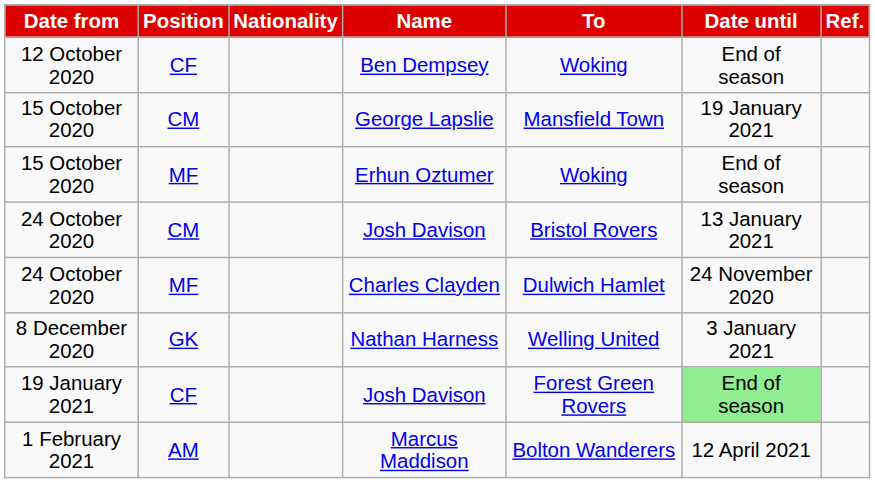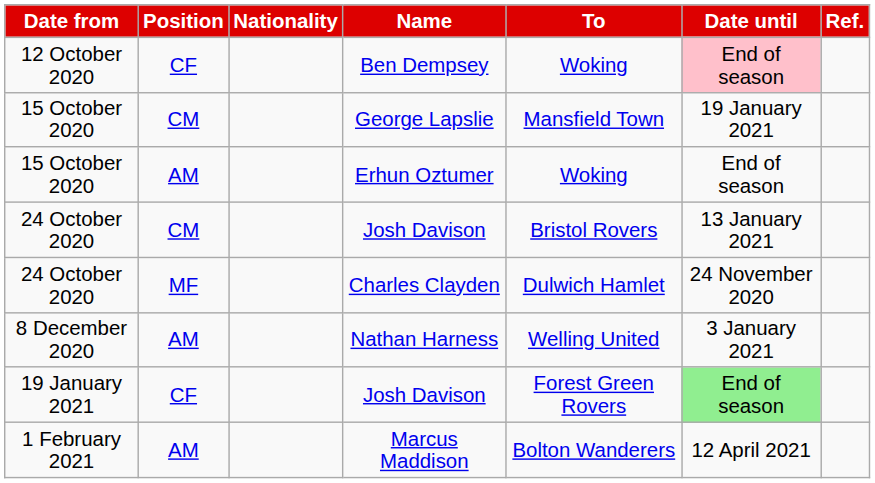Ben Dempsey | Date until: no background -> pink background
Erhun Oztumer | Position: MF -> AM
Nathan Harness | Position: GK -> AM
